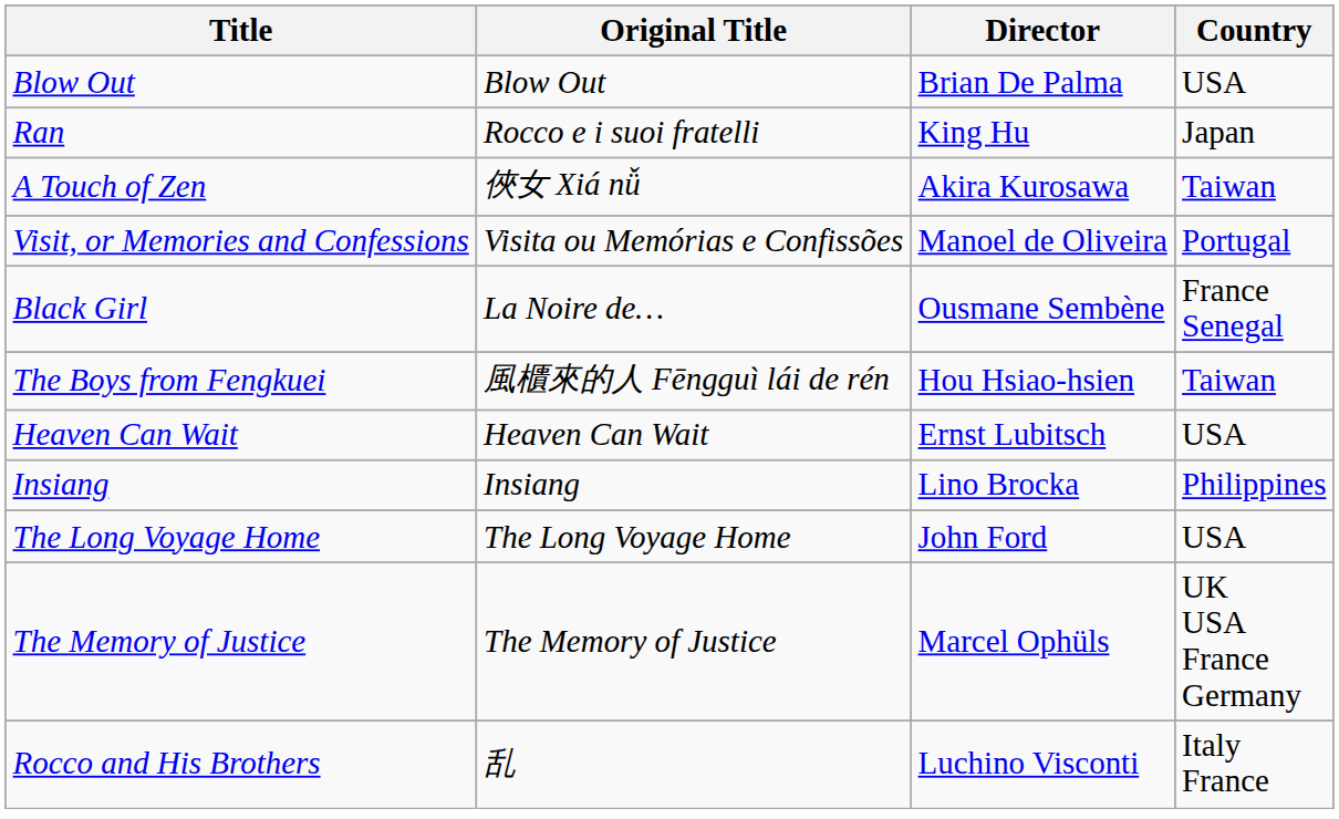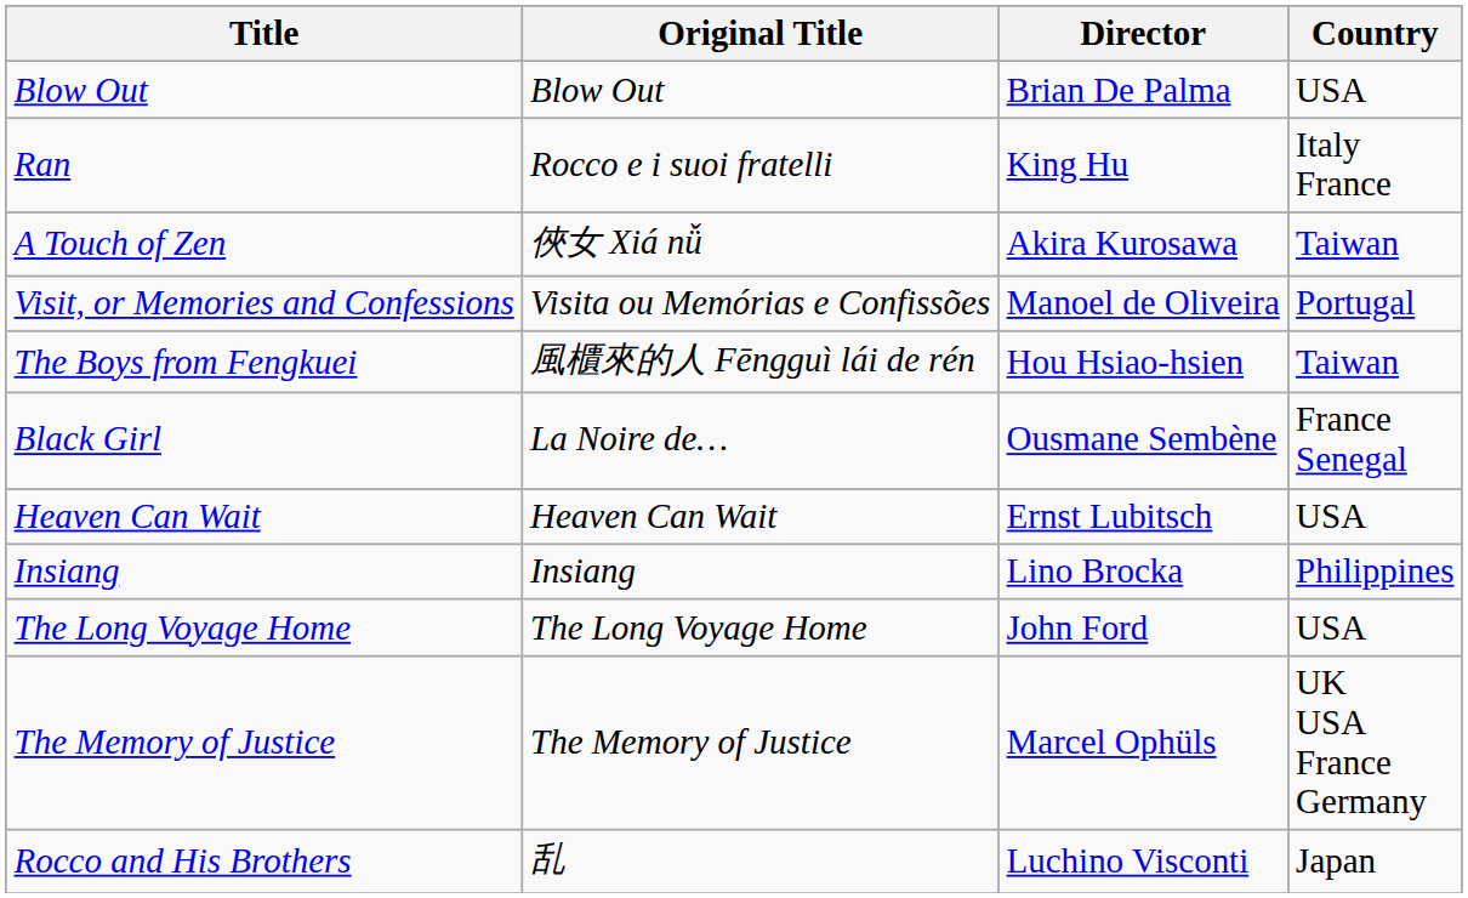Ran | Country: Japan -> Italy France
rows swapped: Black Girl <-> The Boys from Fengkuei
Rocco and His Brothers | Country: Italy France -> Japan
